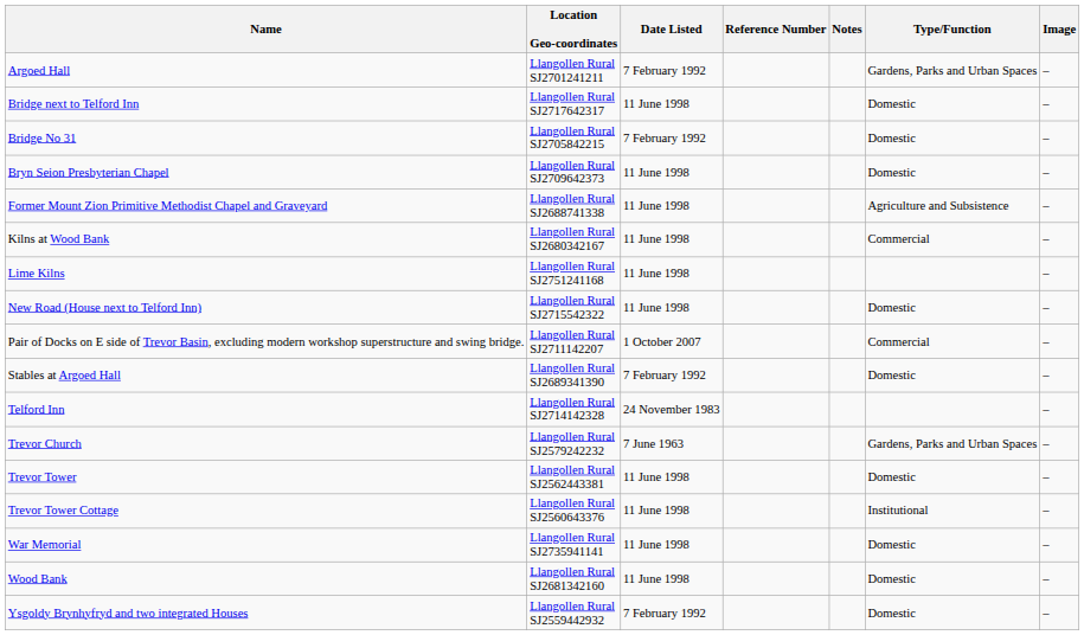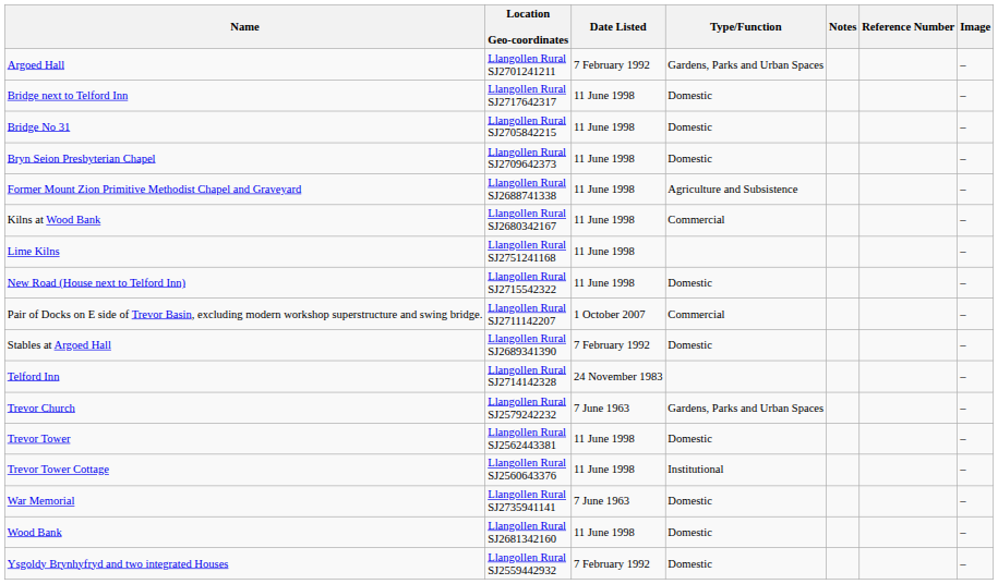columns swapped: Type/Function <-> Reference Number
Bridge No 31 | Date Listed: 7 February 1992 -> 11 June 1998
War Memorial | Date Listed: 11 June 1998 -> 7 June 1963
